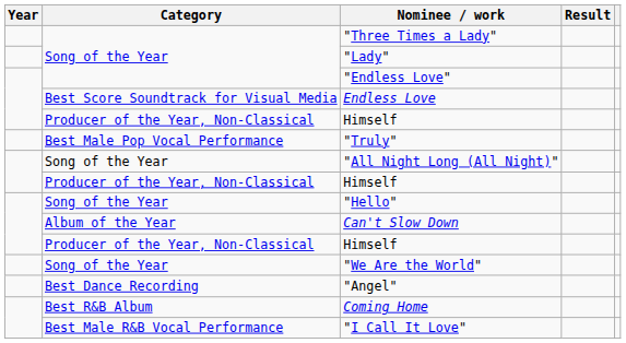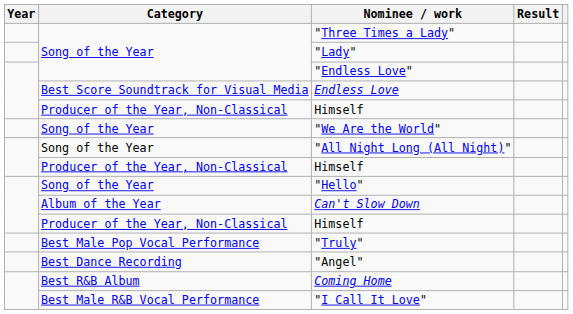rows swapped: "Truly" <-> "We Are the World"
